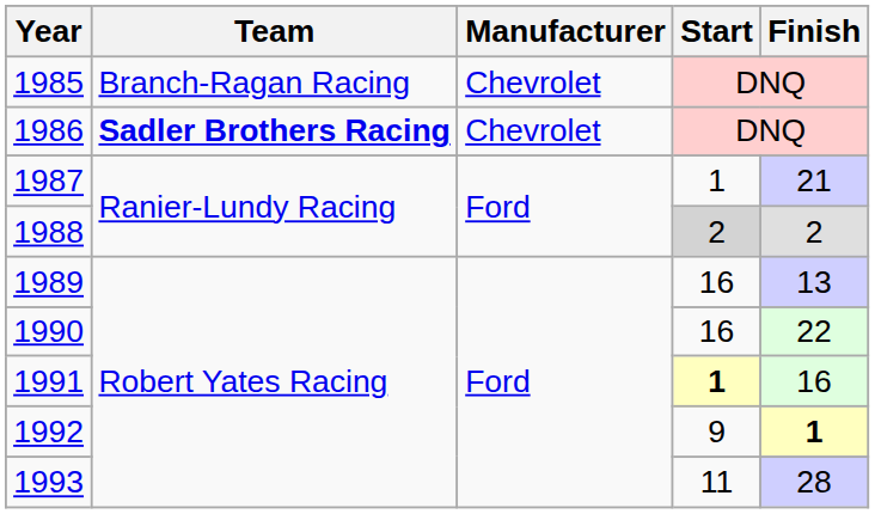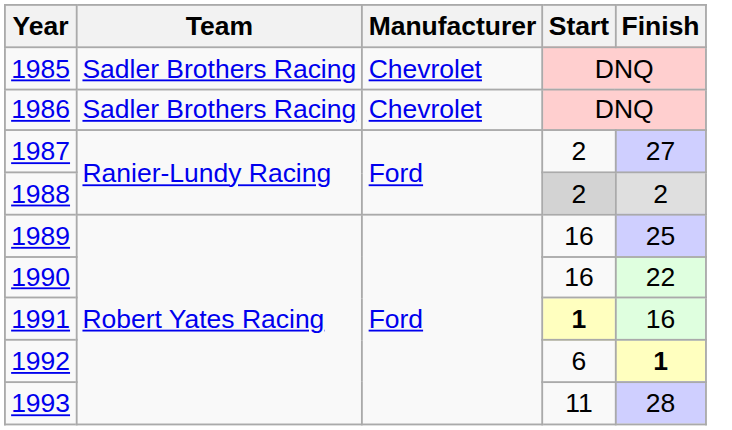1985 | Team: Branch-Ragan Racing -> Sadler Brothers Racing
1986 | Team: bold -> normal
1987 | Start: 1 -> 2
1987 | Finish: 21 -> 27
1989 | Finish: 13 -> 25
1992 | Start: 9 -> 6
